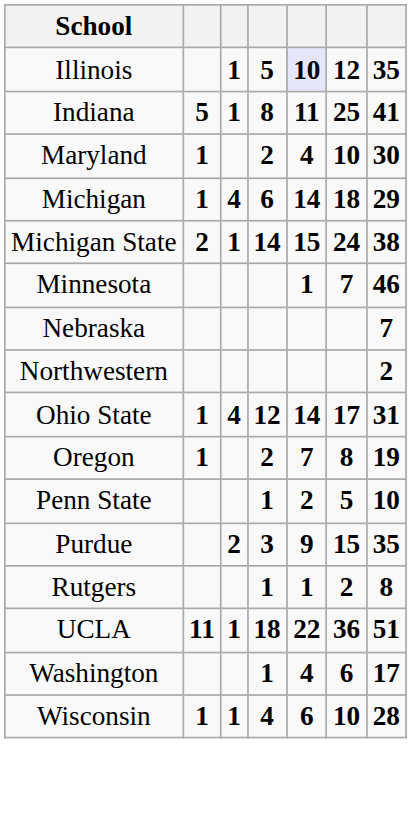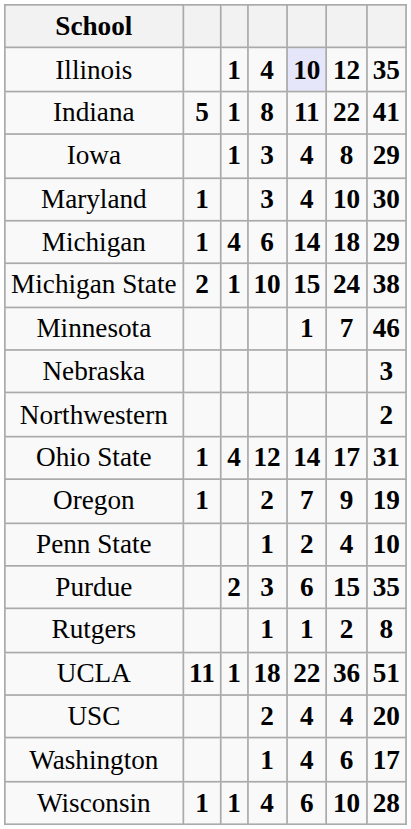Illinois | column 4: 5 -> 4
Indiana | column 6: 25 -> 22
+ row: Iowa | 1 | 3 | 4 | 8 | 29
Maryland | column 4: 2 -> 3
Michigan State | column 4: 14 -> 10
Nebraska | column 7: 7 -> 3
Oregon | column 6: 8 -> 9
Penn State | column 6: 5 -> 4
Purdue | column 5: 9 -> 6
+ row: USC | 2 | 4 | 4 | 20
